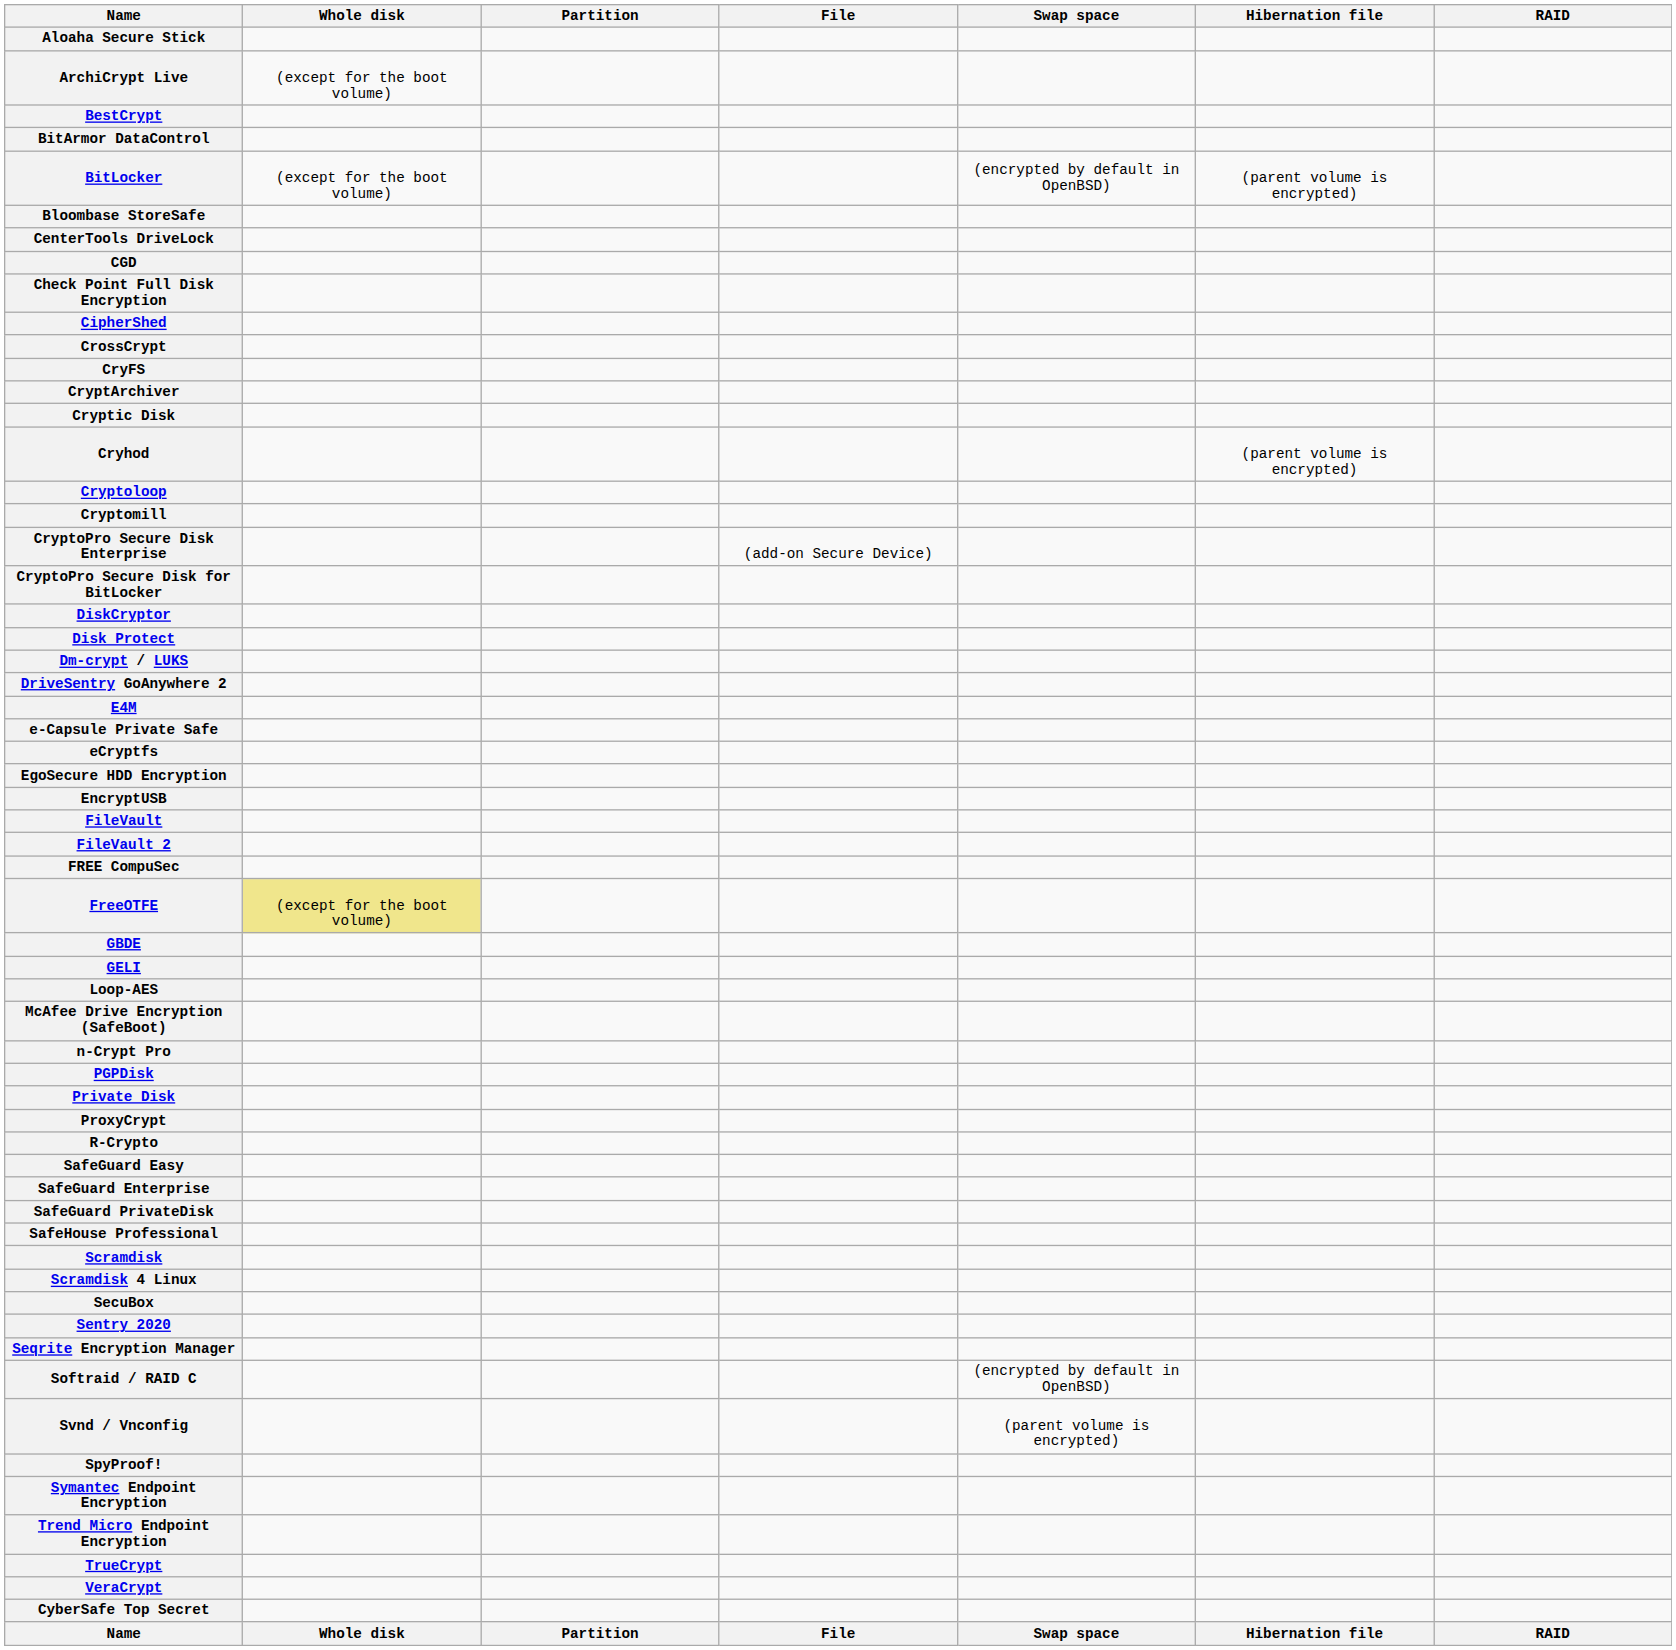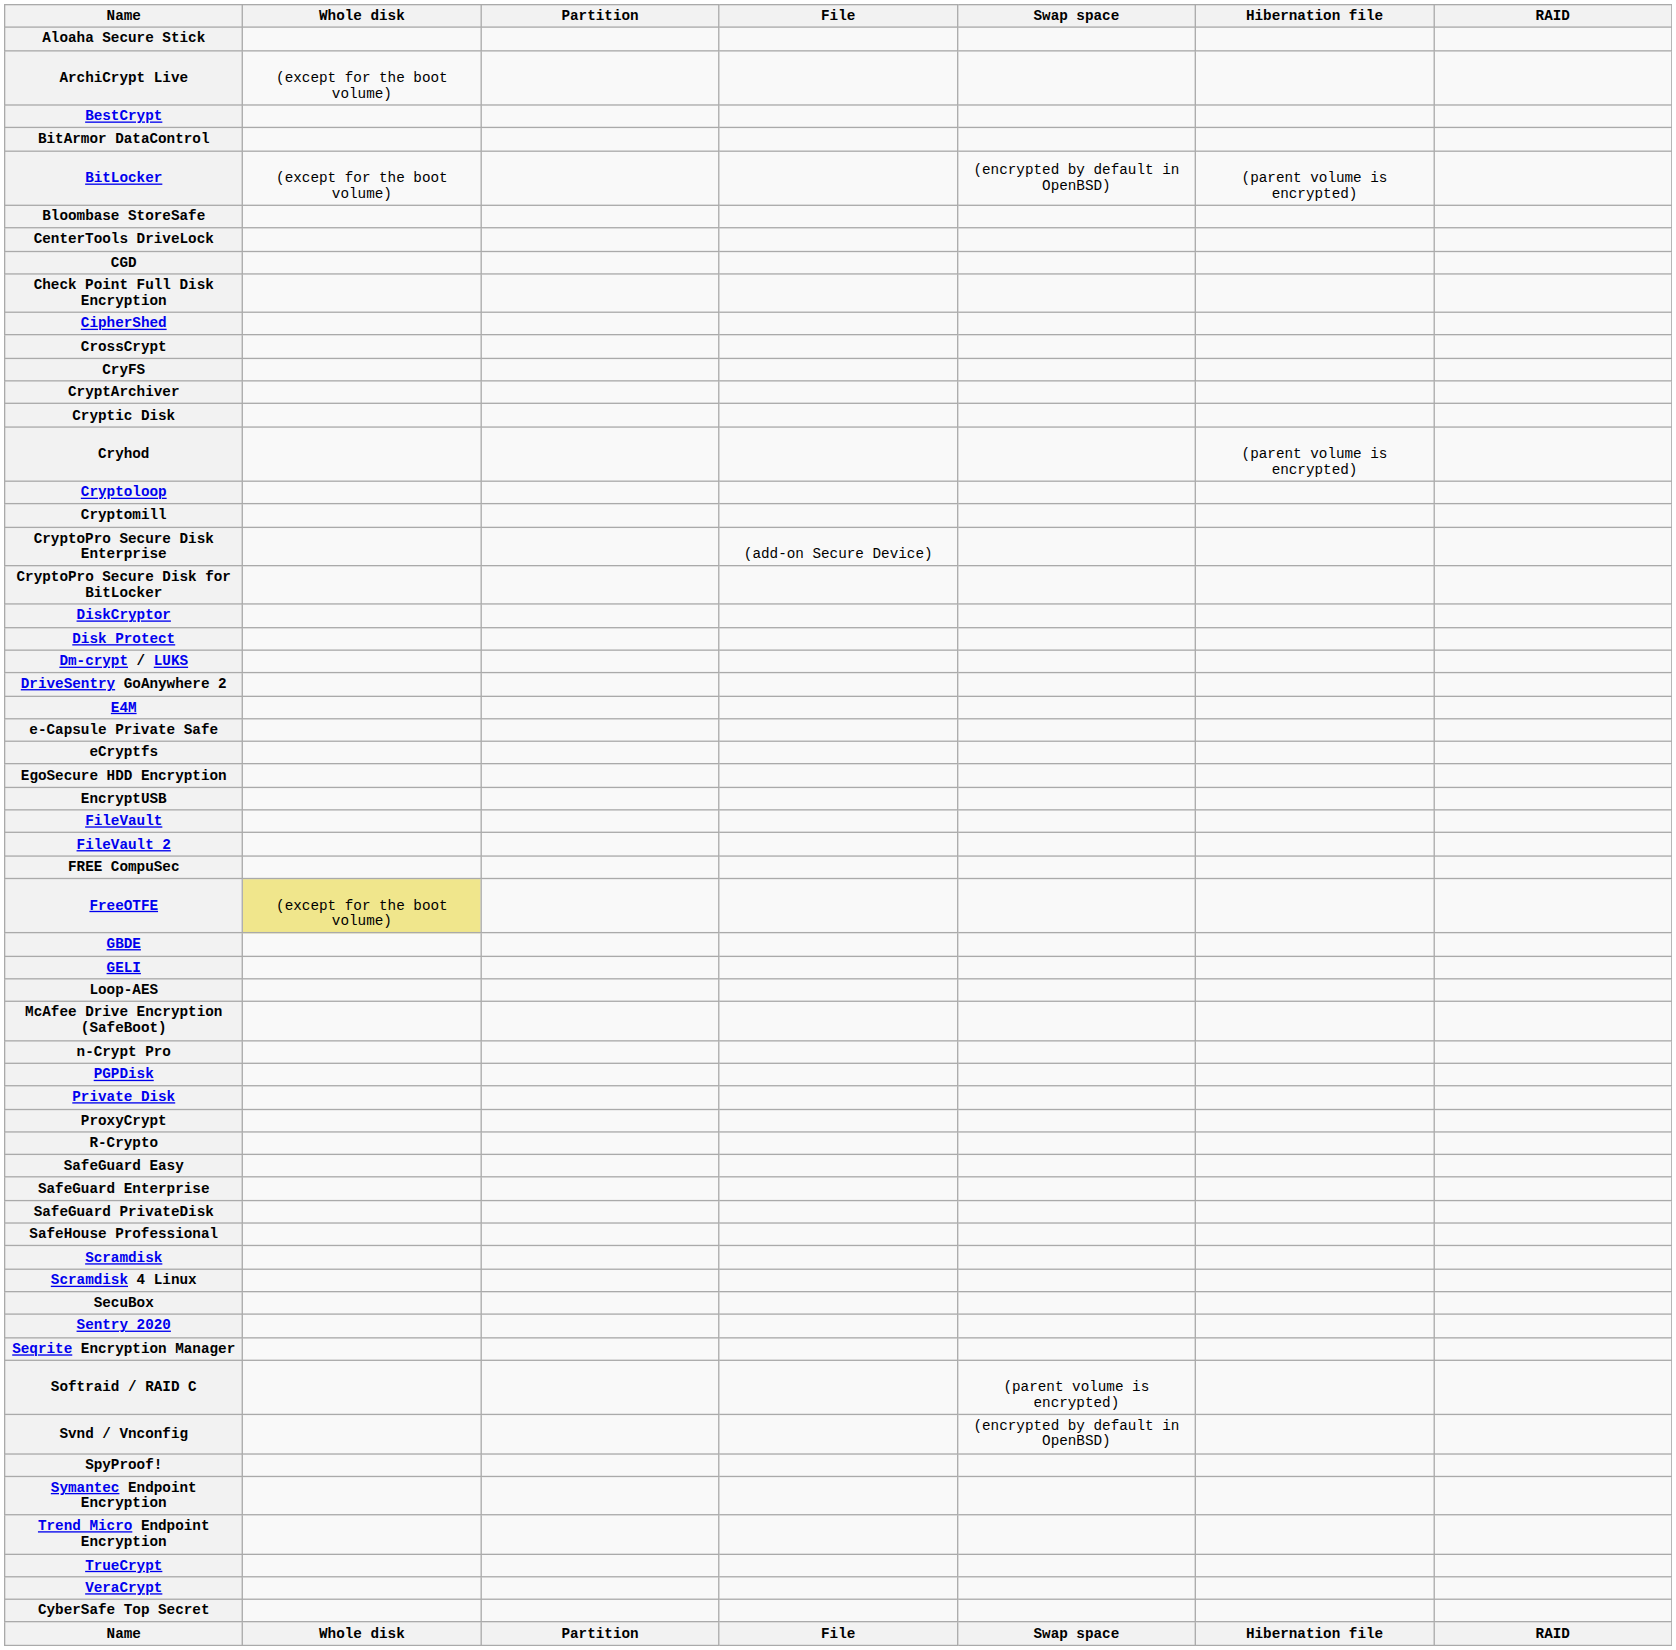Softraid / RAID C | Swap space: (encrypted by default in OpenBSD) -> (parent volume is encrypted)
Svnd / Vnconfig | Swap space: (parent volume is encrypted) -> (encrypted by default in OpenBSD)
